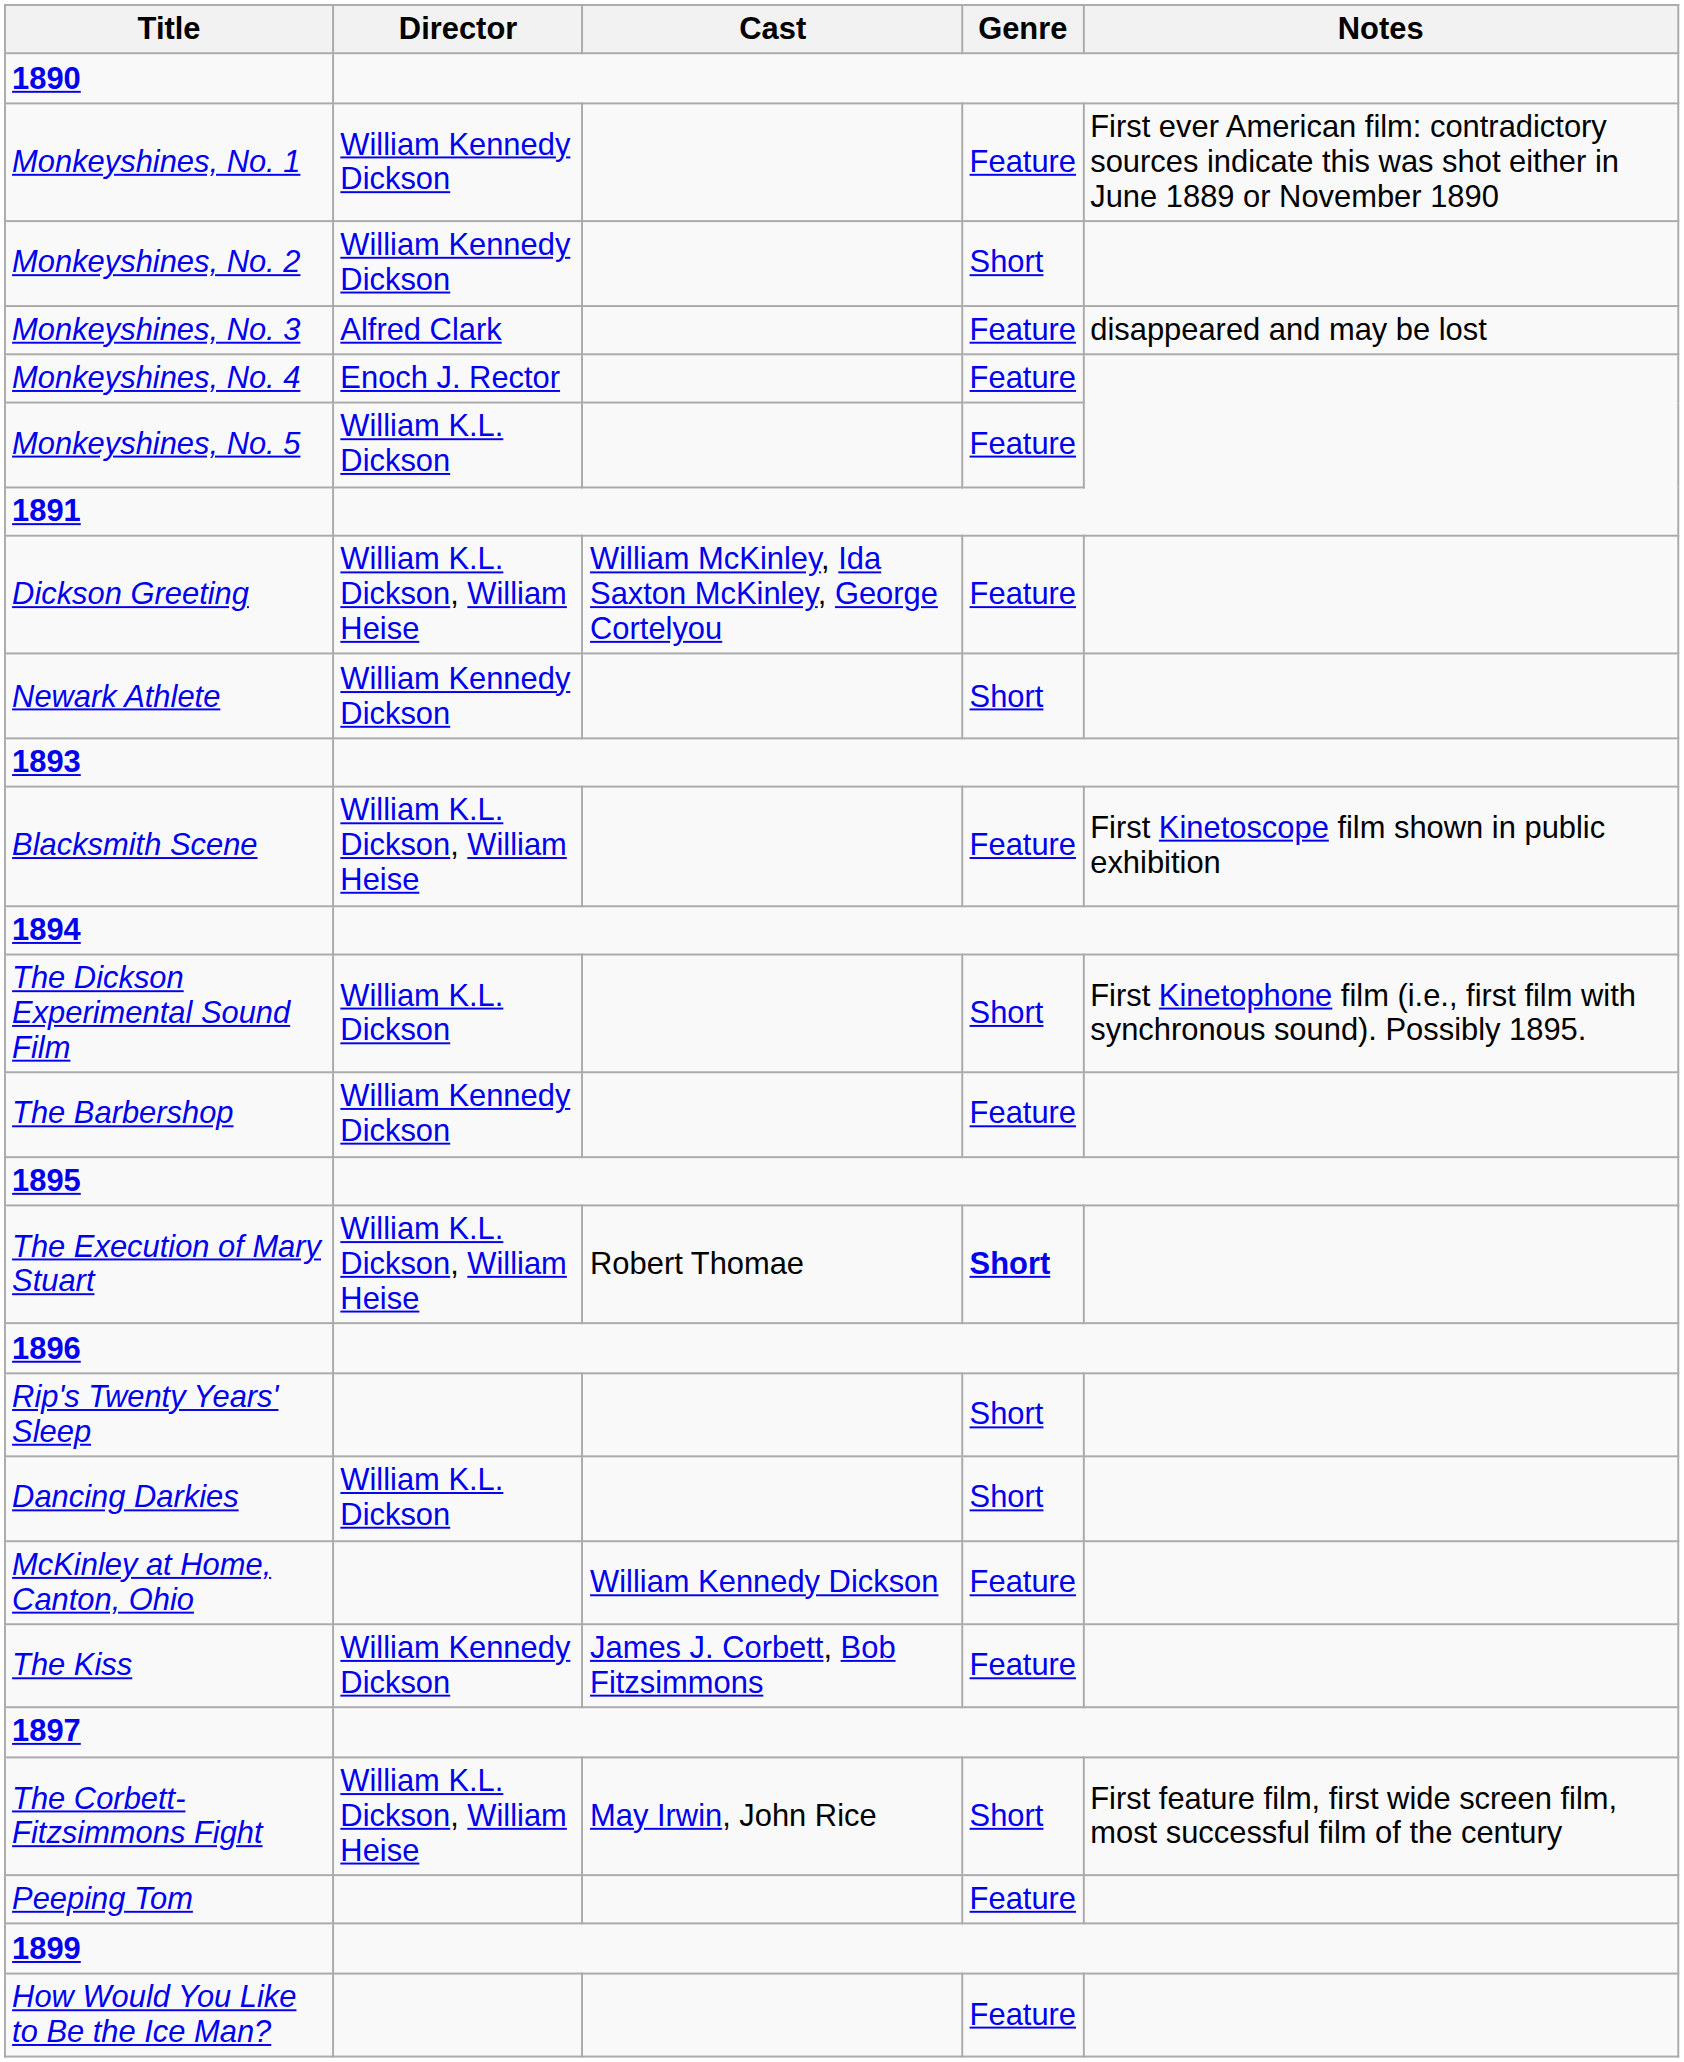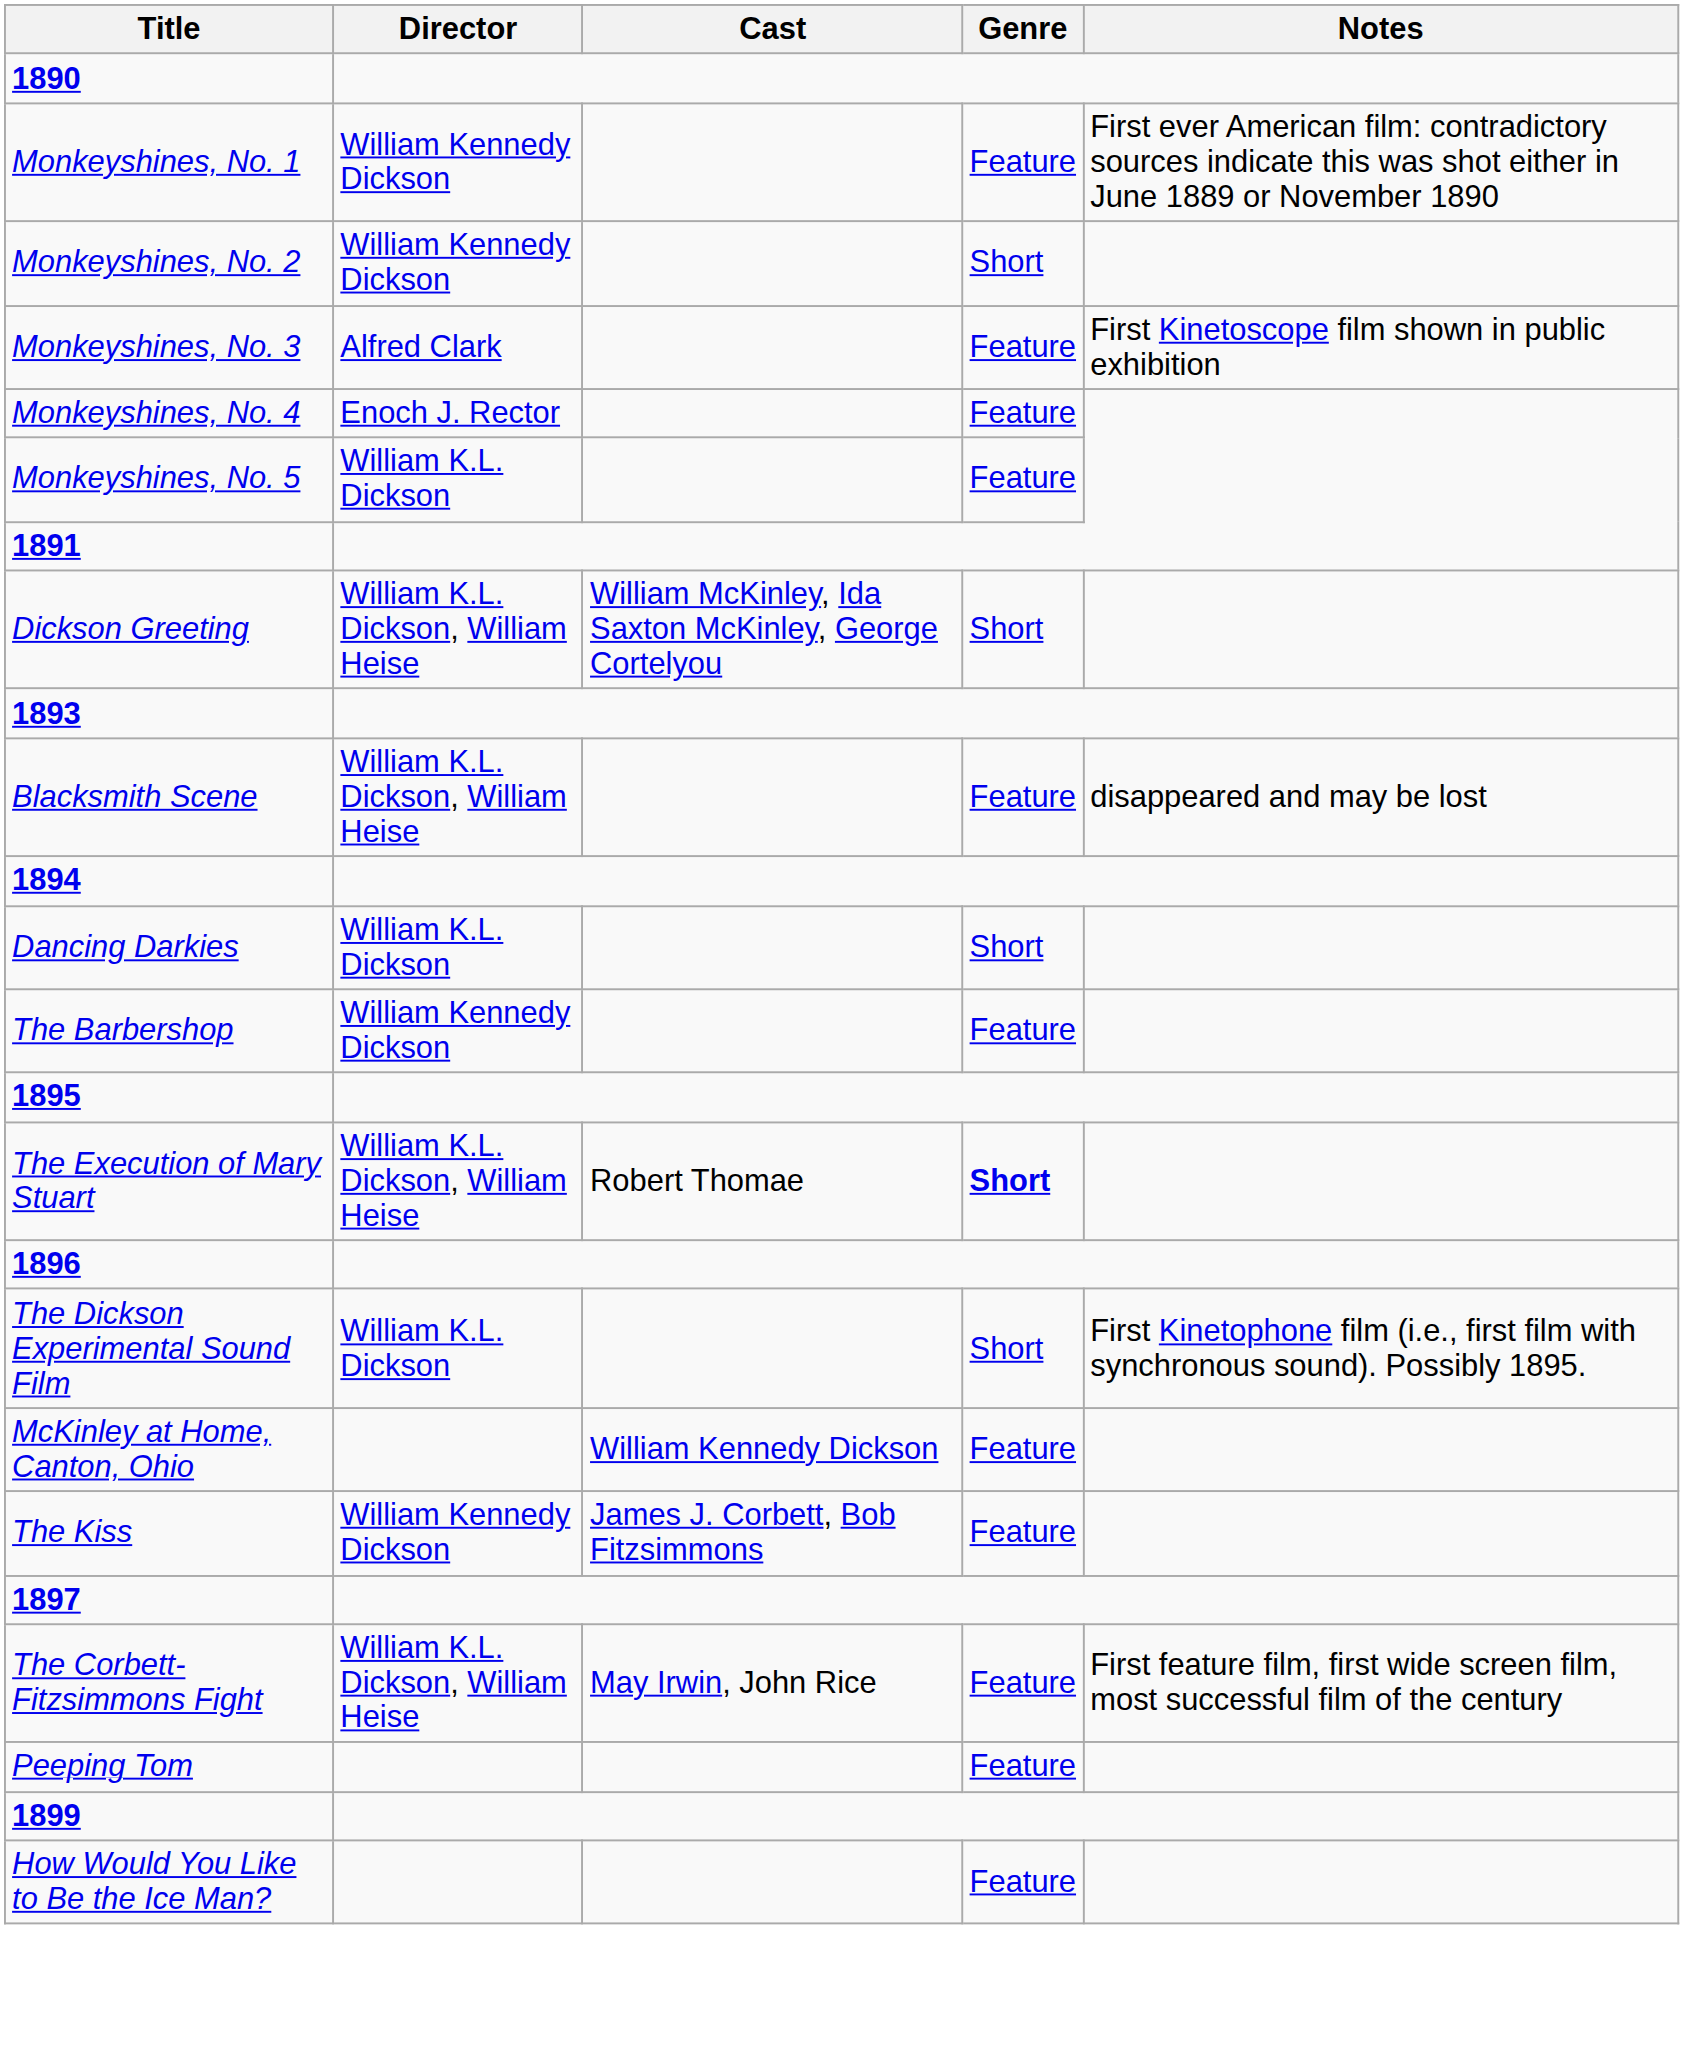Monkeyshines, No. 3 | Notes: disappeared and may be lost -> First Kinetoscope film shown in public exhibition
Dickson Greeting | Genre: Feature -> Short
- row: Newark Athlete | William Kennedy Dickson | Short
Blacksmith Scene | Notes: First Kinetoscope film shown in public exhibition -> disappeared and may be lost
rows swapped: The Dickson Experimental Sound Film <-> Dancing Darkies
- row: Rip's Twenty Years' Sleep | Short
The Corbett-Fitzsimmons Fight | Genre: Short -> Feature
